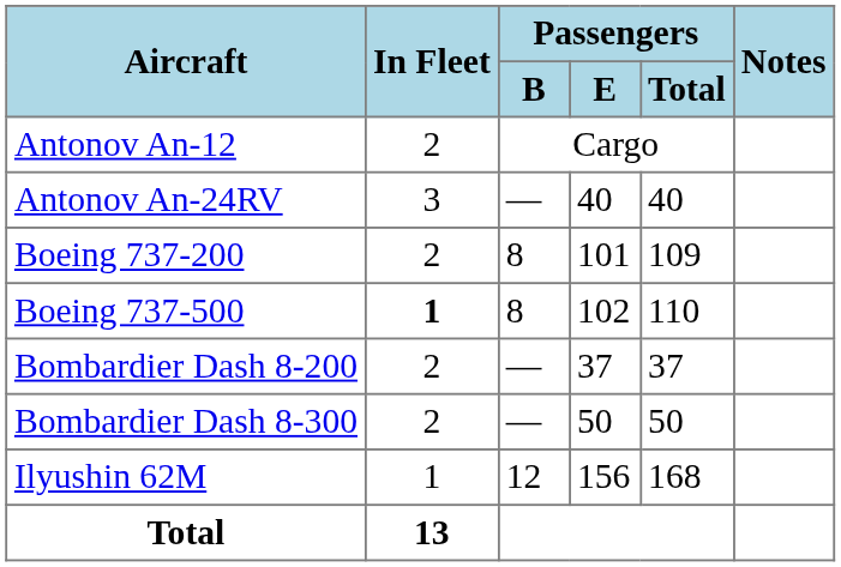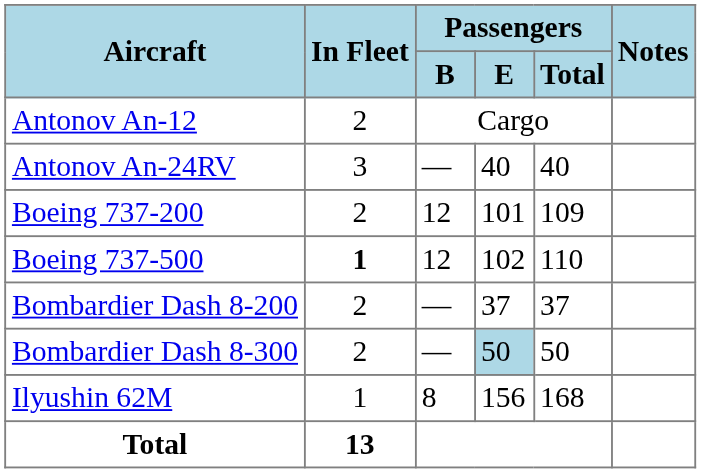Boeing 737-200 | Passengers / B: 8 -> 12
Boeing 737-500 | Passengers / B: 8 -> 12
Bombardier Dash 8-300 | Passengers / E: no background -> lightblue background
Ilyushin 62M | Passengers / B: 12 -> 8
